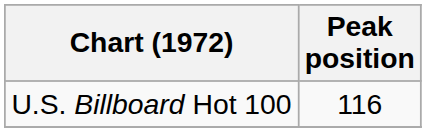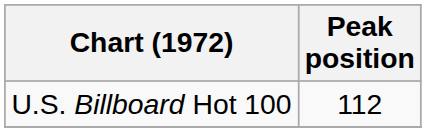U.S. Billboard Hot 100 | Peak position: 116 -> 112
